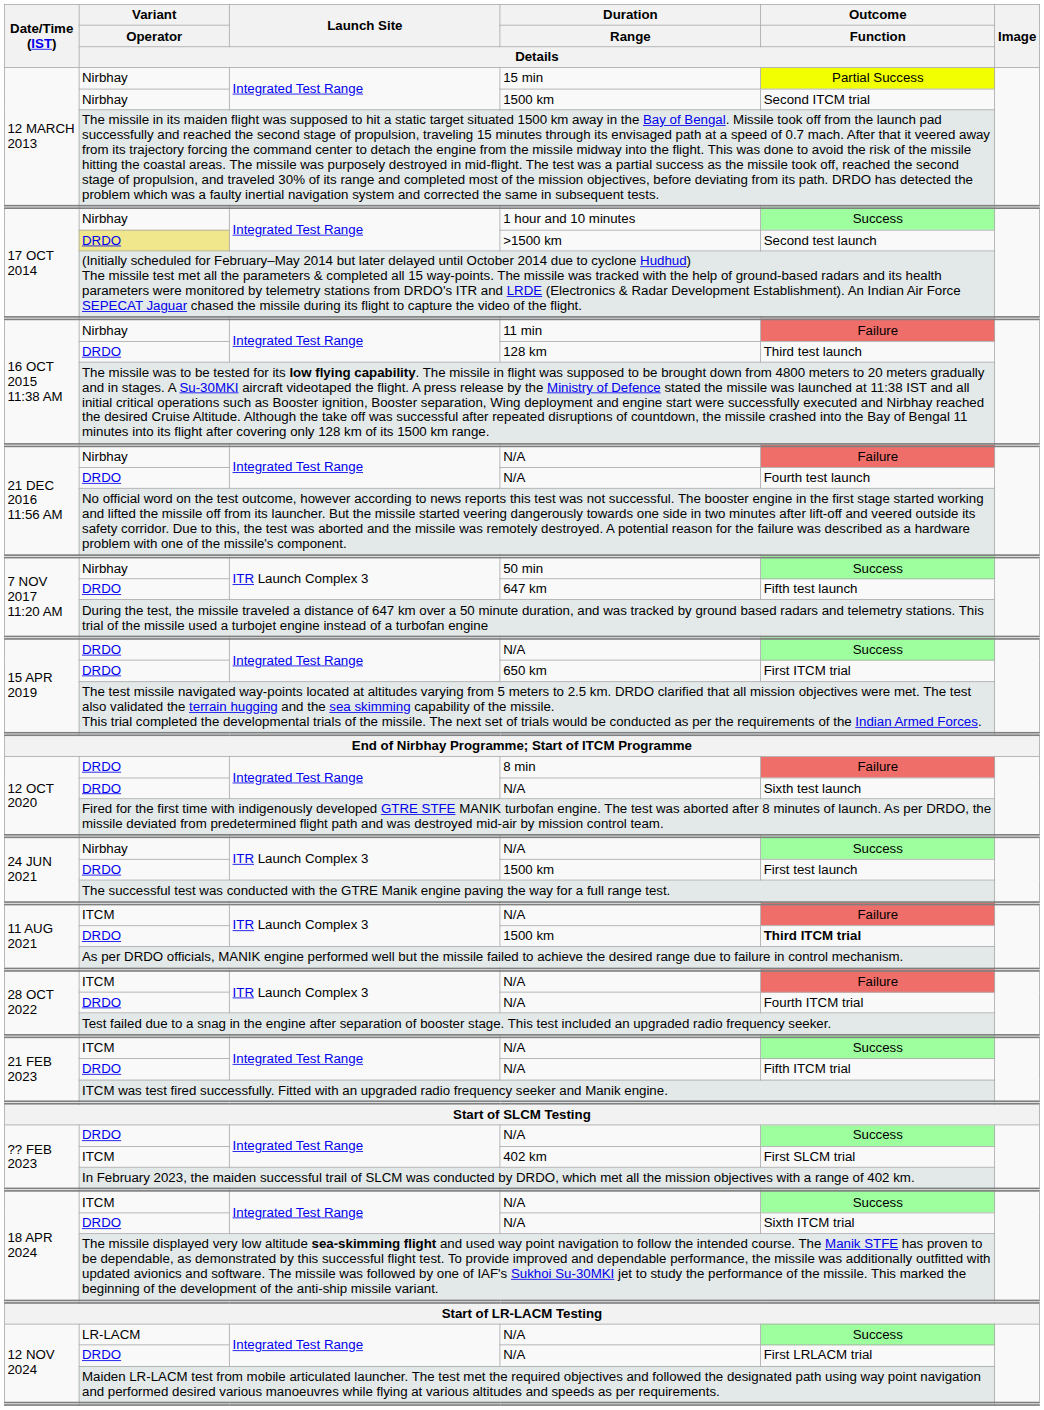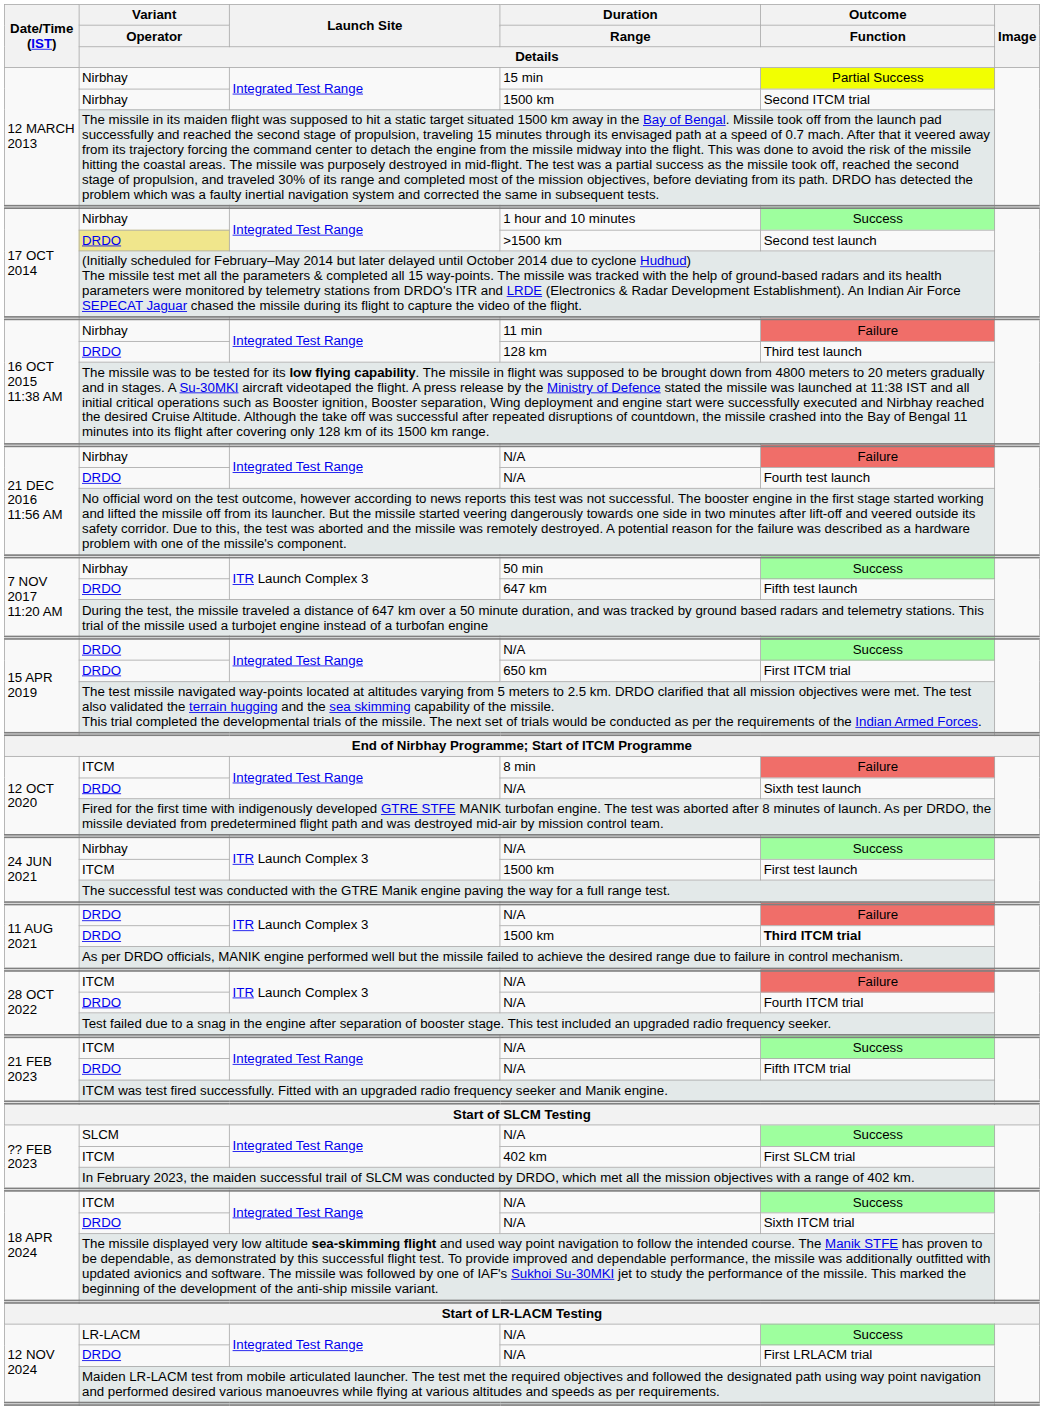8 min | Variant / Operator / Details: DRDO -> ITCM
24 JUN 2021 / 1500 km | Variant / Operator / Details: DRDO -> ITCM
11 AUG 2021 / N/A | Variant / Operator / Details: ITCM -> DRDO
?? FEB 2023 / N/A | Variant / Operator / Details: DRDO -> SLCM
